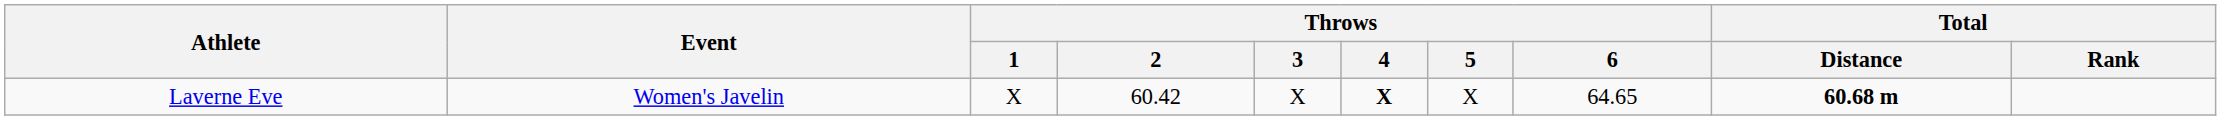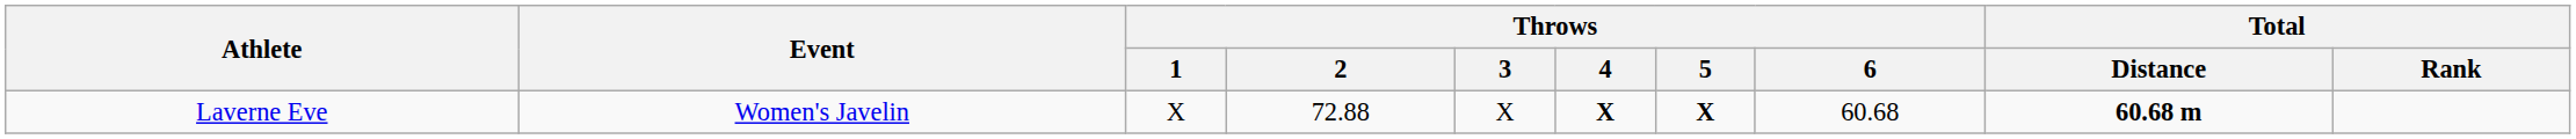Laverne Eve | Throws / 2: 60.42 -> 72.88
Laverne Eve | Throws / 5: normal -> bold
Laverne Eve | Throws / 6: 64.65 -> 60.68
